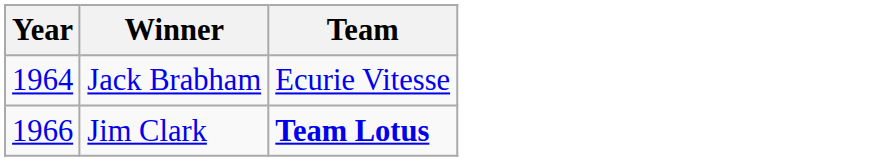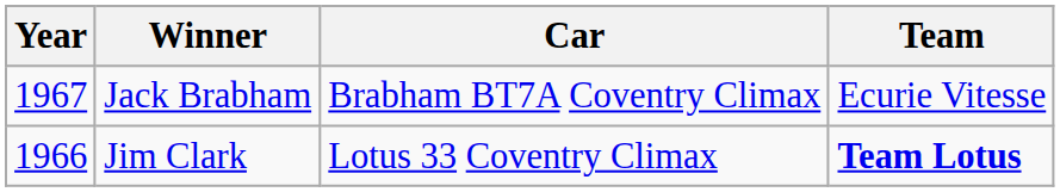+ column: Car | Brabham BT7A Coventry Climax | Lotus 33 Coventry Climax
Jack Brabham | Year: 1964 -> 1967
